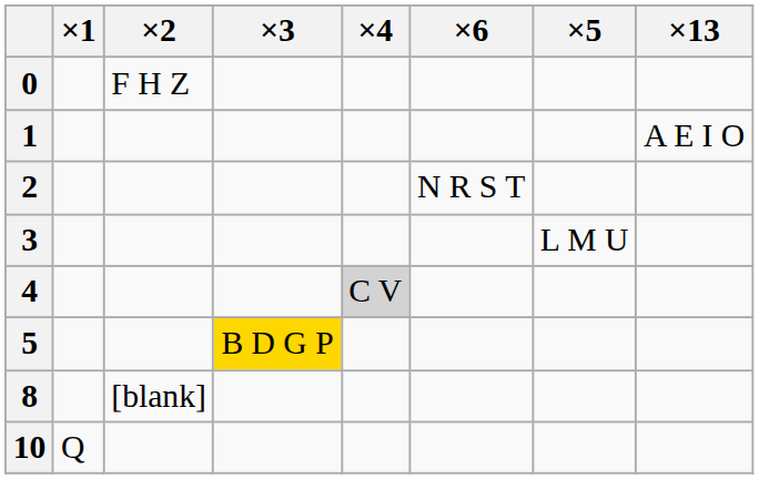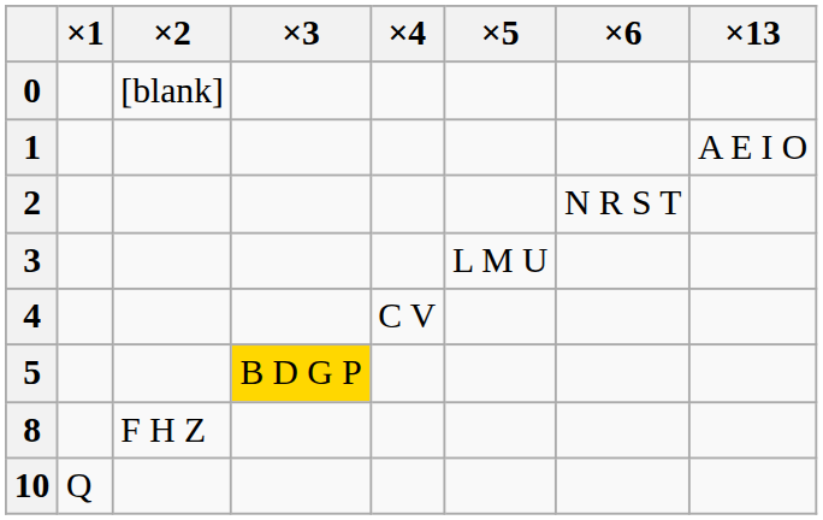columns swapped: ×5 <-> ×6
0 | ×2: F H Z -> [blank]
4 | ×4: lightgrey background -> no background
8 | ×2: [blank] -> F H Z
